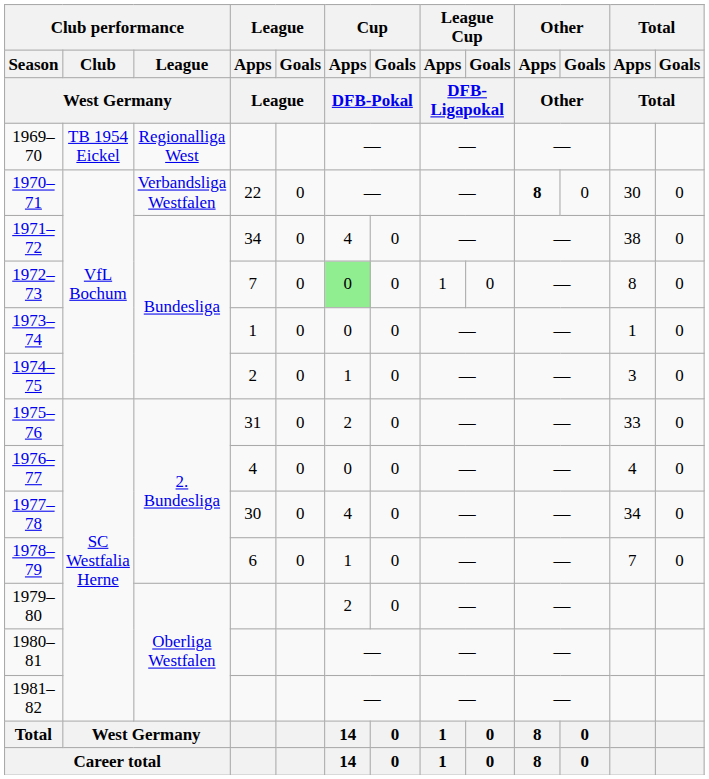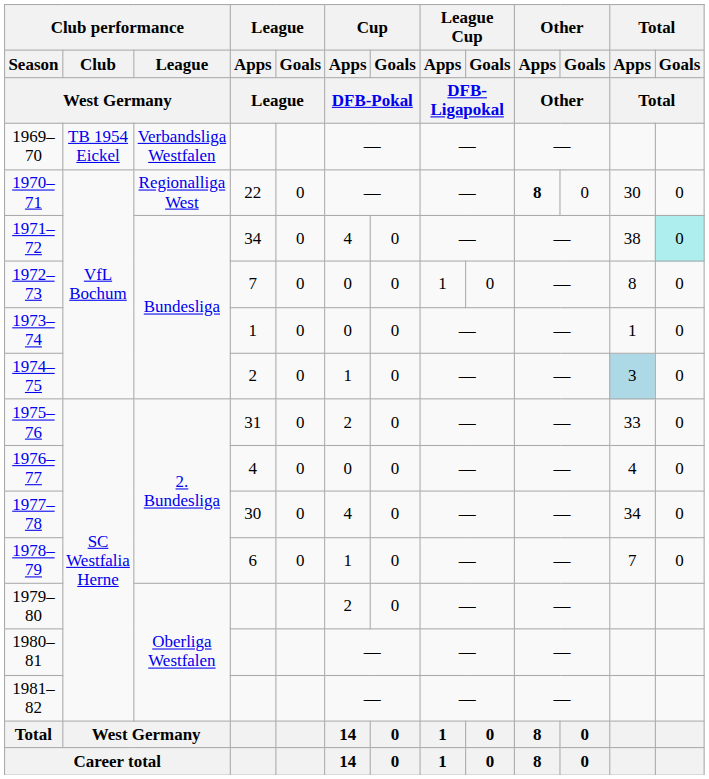1969–70 | Club performance / League / West Germany: Regionalliga West -> Verbandsliga Westfalen
1970–71 | Club performance / League / West Germany: Verbandsliga Westfalen -> Regionalliga West
1971–72 | Total / Goals / Total: no background -> paleturquoise background
1972–73 | Cup / Apps / DFB-Pokal: lightgreen background -> no background
1974–75 | Total / Apps / Total: no background -> lightblue background
